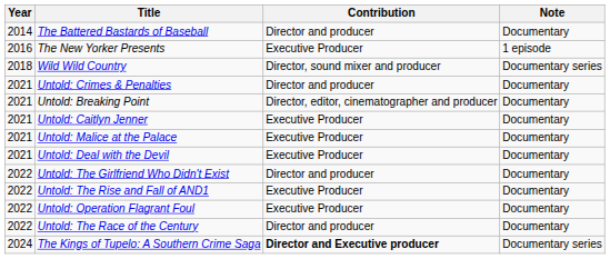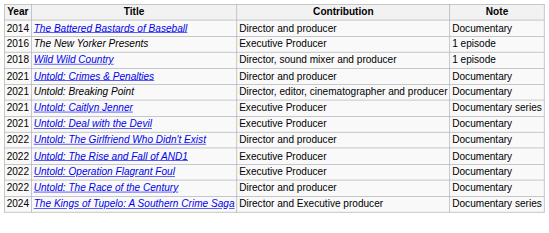Wild Wild Country | Note: Documentary series -> 1 episode
Untold: Caitlyn Jenner | Note: Documentary -> Documentary series
- row: 2021 | Untold: Malice at the Palace | Executive Producer | Documentary
The Kings of Tupelo: A Southern Crime Saga | Contribution: bold -> normal
